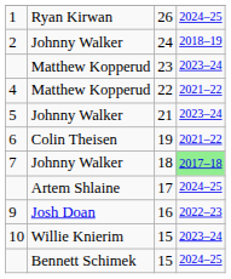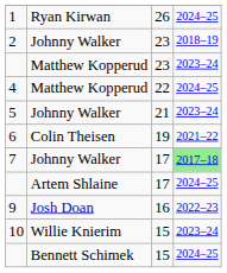2 | column 3: 24 -> 23
4 | column 4: 2021–22 -> 2024–25
7 | column 3: 18 -> 17
